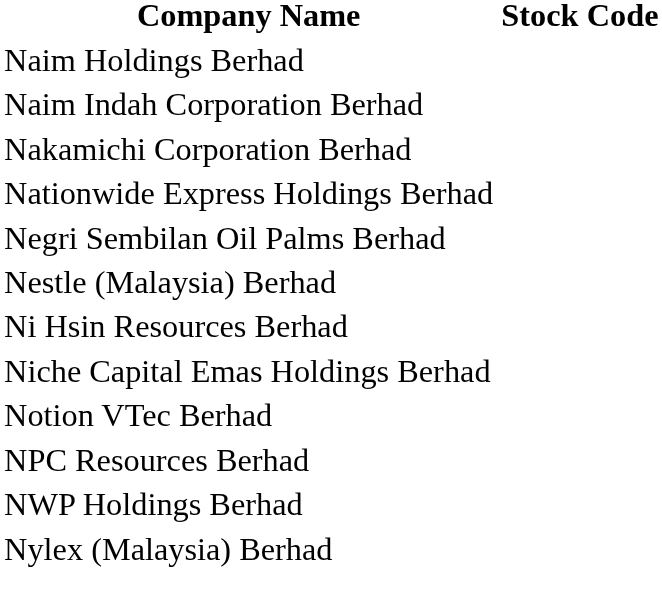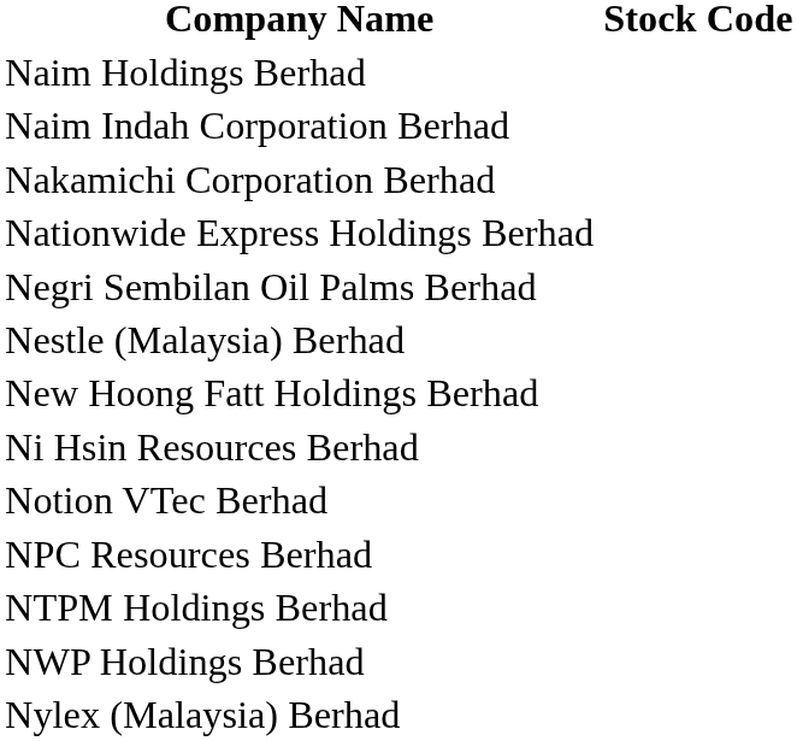+ row: New Hoong Fatt Holdings Berhad
- row: Niche Capital Emas Holdings Berhad
+ row: NTPM Holdings Berhad
